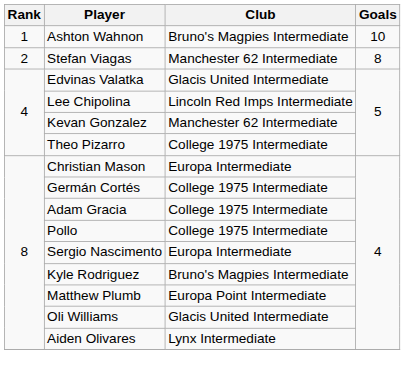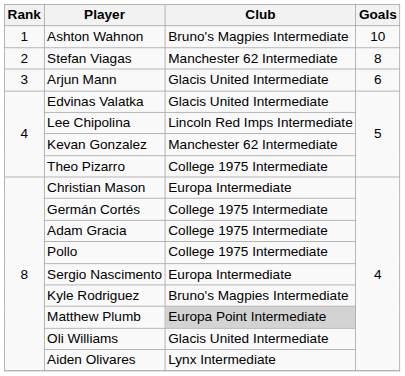+ row: 3 | Arjun Mann | Glacis United Intermediate | 6
Matthew Plumb | Club: no background -> lightgrey background
